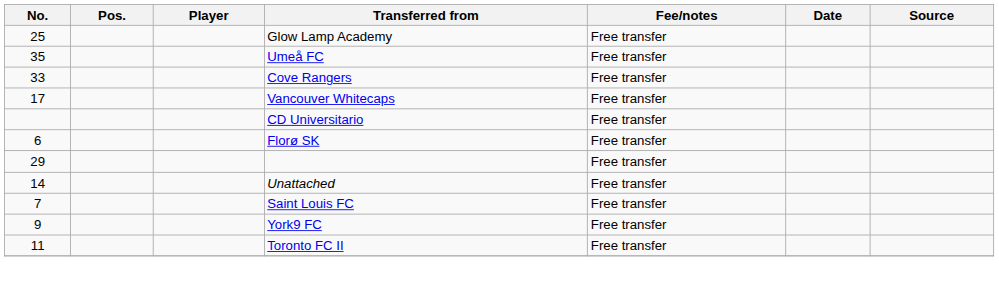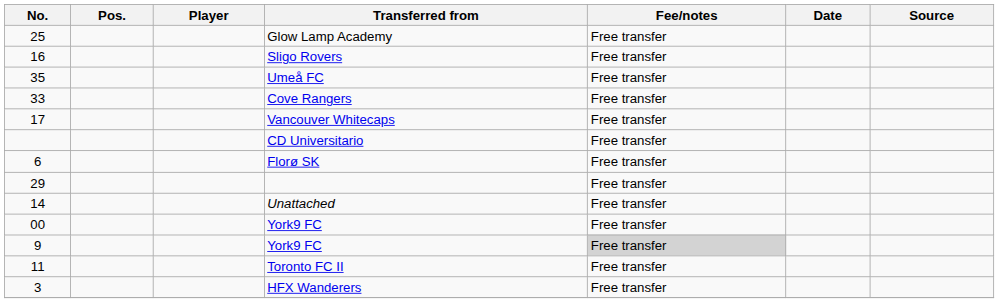+ row: 16 | Sligo Rovers | Free transfer
- row: 7 | Saint Louis FC | Free transfer
+ row: 00 | York9 FC | Free transfer
9 / York9 FC | Fee/notes: no background -> lightgrey background
+ row: 3 | HFX Wanderers | Free transfer
